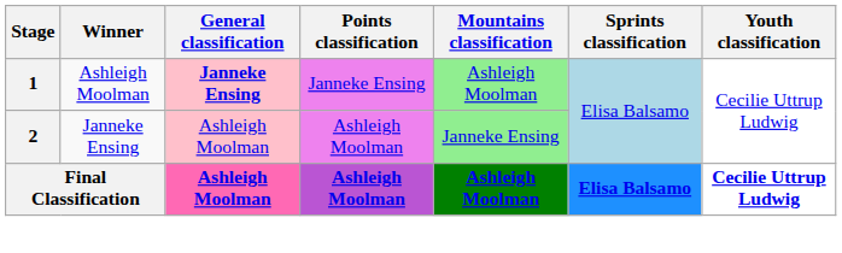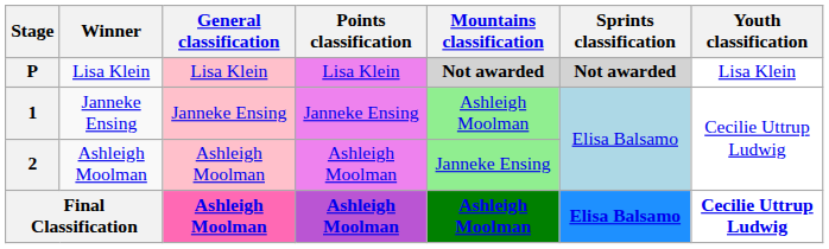+ row: P | Lisa Klein | Lisa Klein | Lisa Klein | Not awarded | Not awarded | Lisa Klein
1 | Winner: Ashleigh Moolman -> Janneke Ensing
1 | General classification: bold -> normal
2 | Winner: Janneke Ensing -> Ashleigh Moolman
